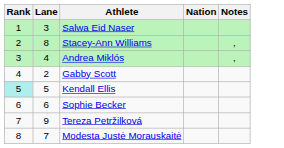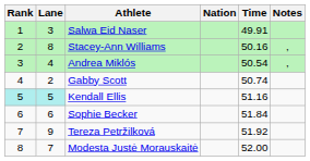+ column: Time | 49.91 | 50.16 | 50.54 | 50.74 | 51.16 | 51.84 | 51.92 | 52.00
Kendall Ellis | Lane: no background -> paleturquoise background
